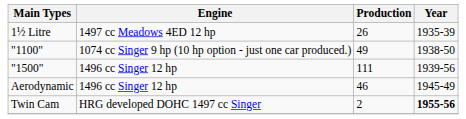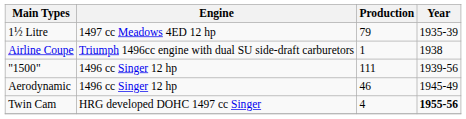1½ Litre | Production: 26 -> 79
+ row: Airline Coupe | Triumph 1496cc engine with dual SU side-draft carburetors | 1 | 1938
- row: "1100" | 1074 cc Singer 9 hp (10 hp option - just one car produced.) | 49 | 1938-50
Twin Cam | Production: 2 -> 4
